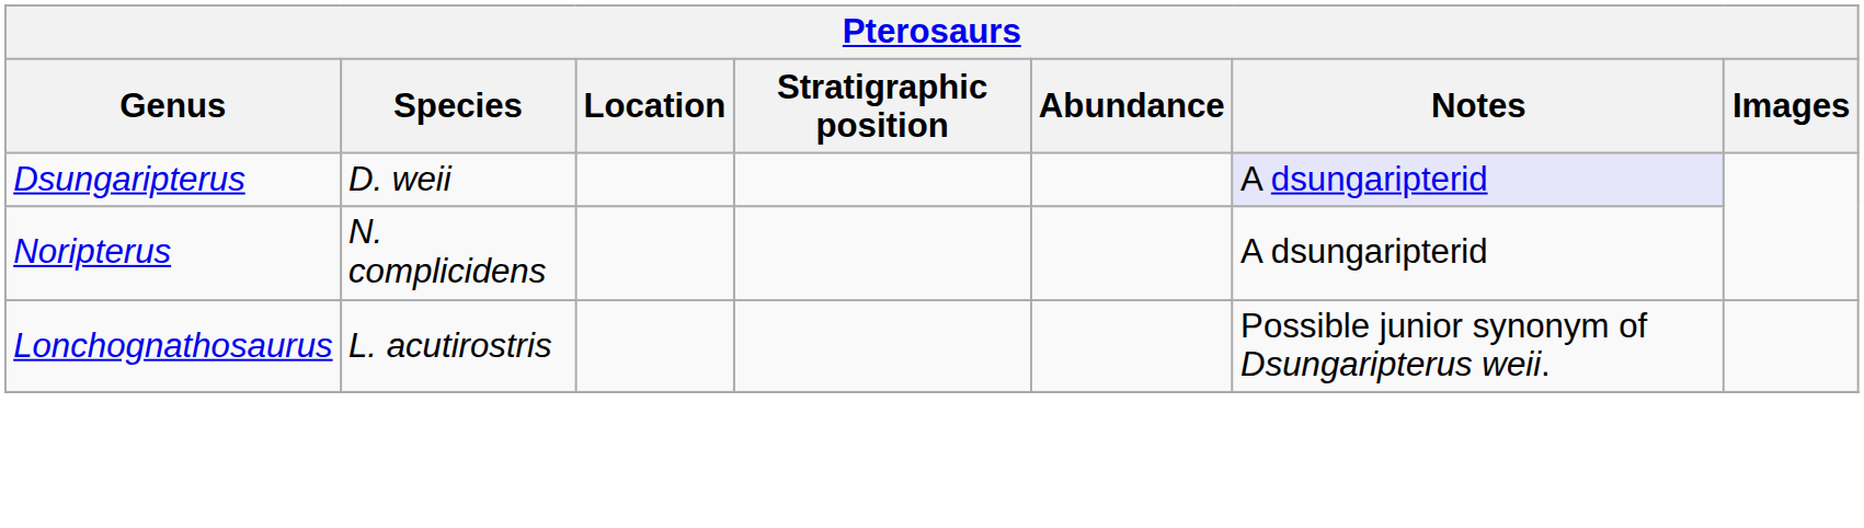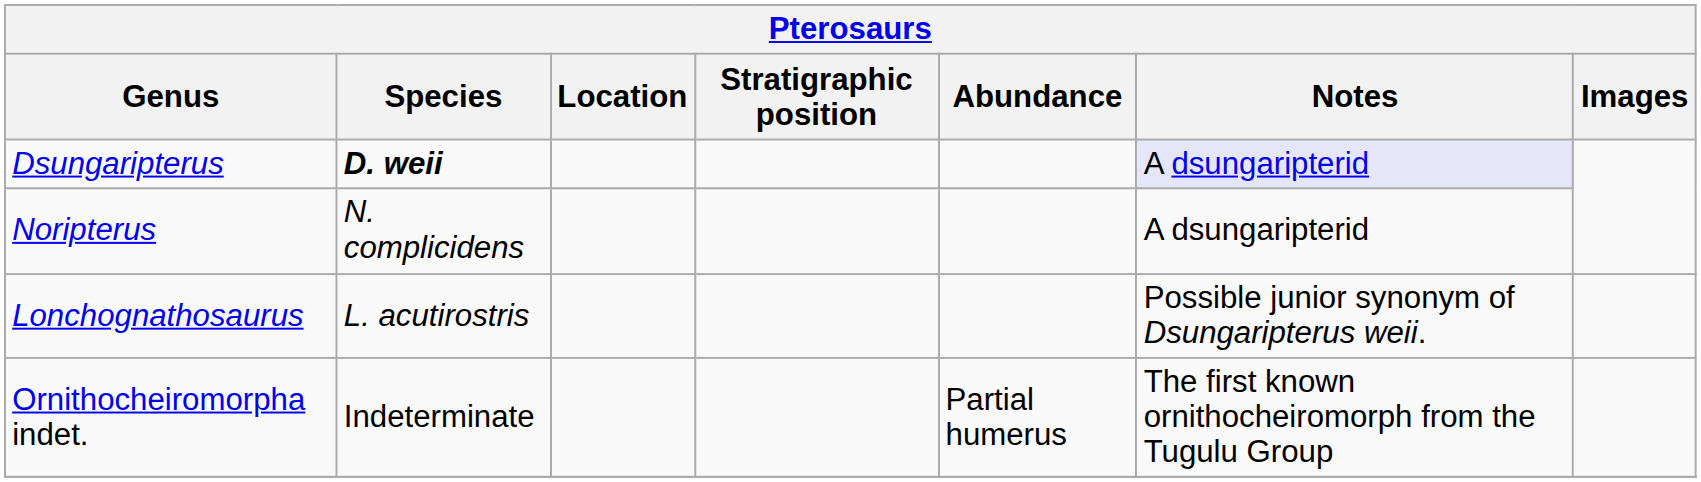Dsungaripterus | Species: normal -> bold
+ row: Ornithocheiromorpha indet. | Indeterminate | Partial humerus | The first known ornithocheiromorph from the Tugulu Group
